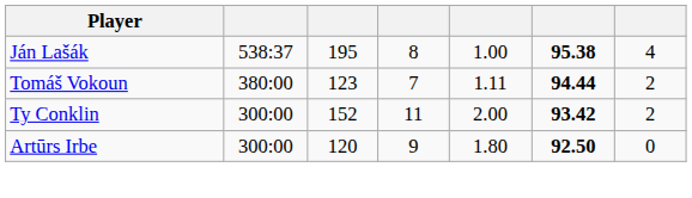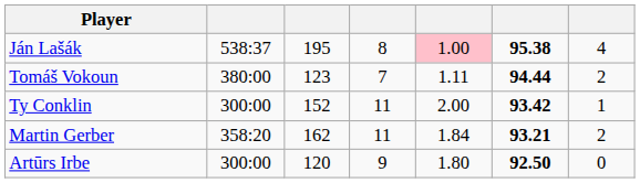Ján Lašák | column 5: no background -> pink background
Ty Conklin | column 7: 2 -> 1
+ row: Martin Gerber | 358:20 | 162 | 11 | 1.84 | 93.21 | 2
